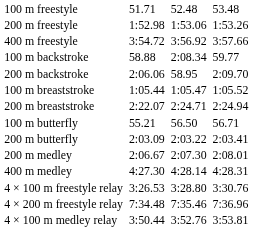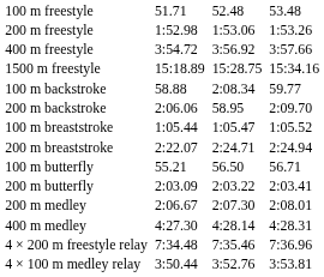+ row: 1500 m freestyle | 15:18.89 | 15:28.75 | 15:34.16
- row: 4 × 100 m freestyle relay | 3:26.53 | 3:28.80 | 3:30.76
